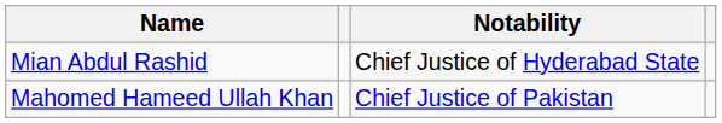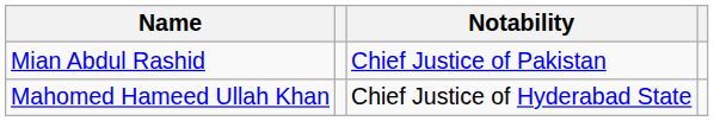Mian Abdul Rashid | Notability: Chief Justice of Hyderabad State -> Chief Justice of Pakistan
Mahomed Hameed Ullah Khan | Notability: Chief Justice of Pakistan -> Chief Justice of Hyderabad State
